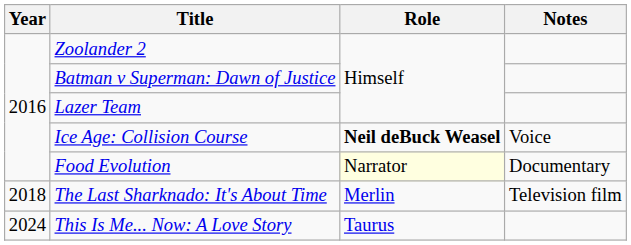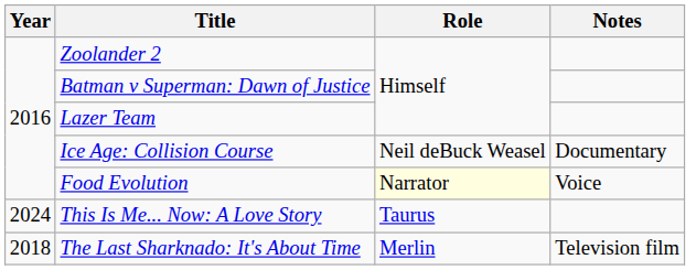Ice Age: Collision Course | Role: bold -> normal
Ice Age: Collision Course | Notes: Voice -> Documentary
Food Evolution | Notes: Documentary -> Voice
rows swapped: The Last Sharknado: It's About Time <-> This Is Me... Now: A Love Story
